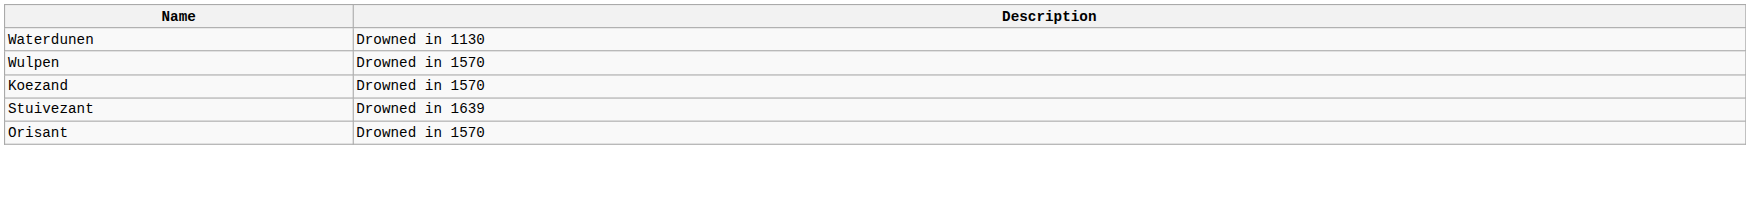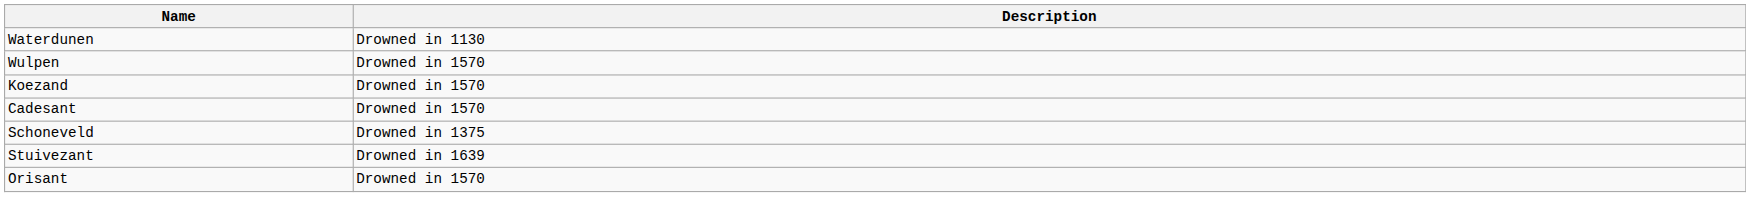+ row: Cadesant | Drowned in 1570
+ row: Schoneveld | Drowned in 1375
